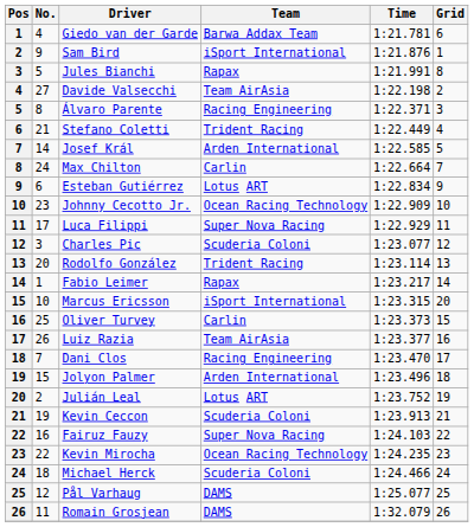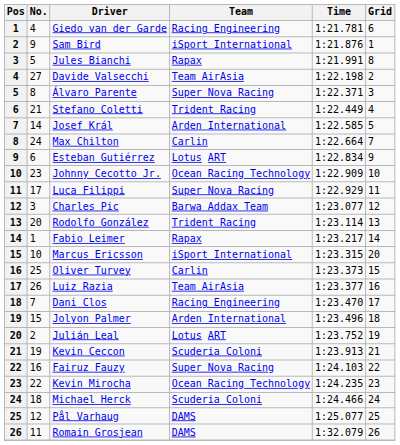Giedo van der Garde | Team: Barwa Addax Team -> Racing Engineering
Álvaro Parente | Team: Racing Engineering -> Super Nova Racing
Charles Pic | Team: Scuderia Coloni -> Barwa Addax Team
